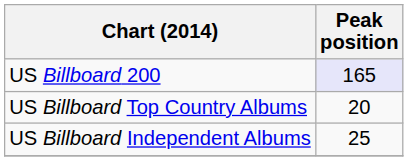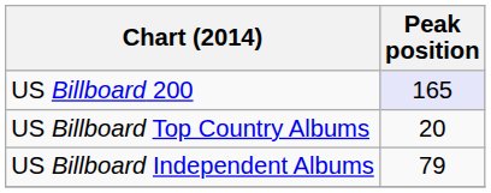US Billboard Independent Albums | Peak position: 25 -> 79
